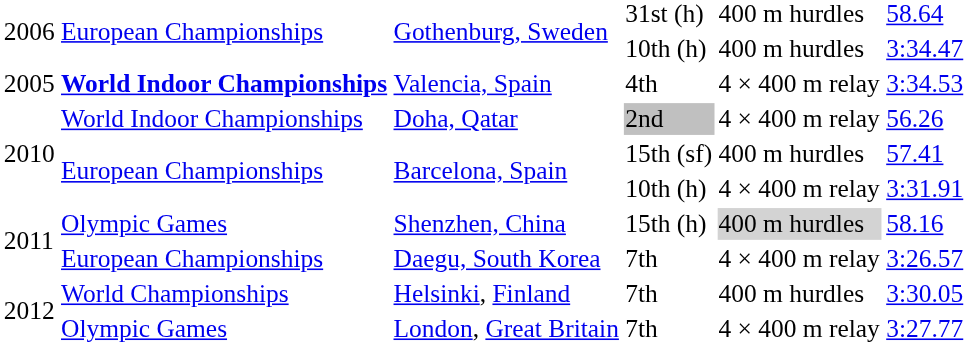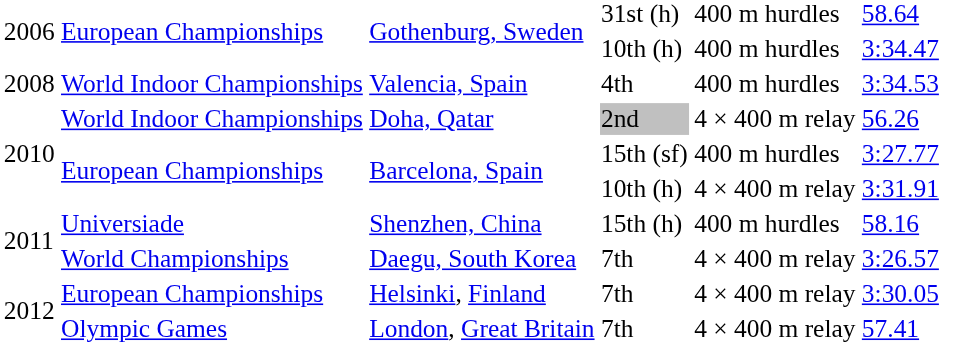Valencia, Spain | column 1: 2005 -> 2008
Valencia, Spain | column 2: bold -> normal
Valencia, Spain | column 5: 4 × 400 m relay -> 400 m hurdles
Barcelona, Spain / 15th (sf) | column 6: 57.41 -> 3:27.77
Shenzhen, China | column 2: Olympic Games -> Universiade
Shenzhen, China | column 5: lightgrey background -> no background
Daegu, South Korea | column 2: European Championships -> World Championships
Helsinki, Finland | column 2: World Championships -> European Championships
Helsinki, Finland | column 5: 400 m hurdles -> 4 × 400 m relay
London, Great Britain | column 6: 3:27.77 -> 57.41
